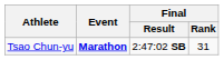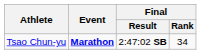Tsao Chun-yu | Final / Rank: 31 -> 34
